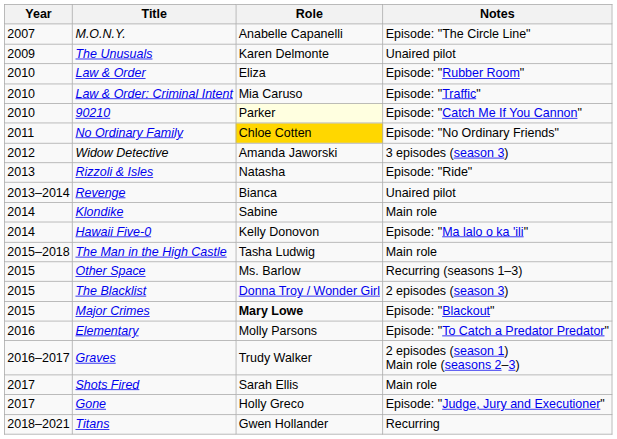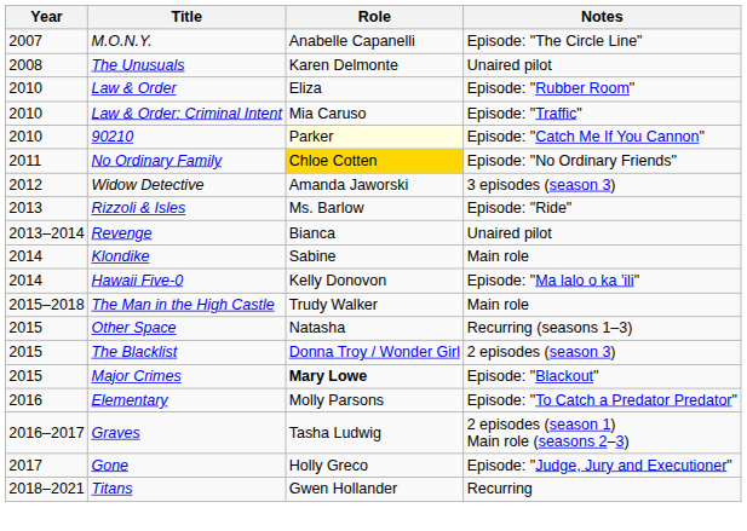The Unusuals | Year: 2009 -> 2008
Rizzoli & Isles | Role: Natasha -> Ms. Barlow
The Man in the High Castle | Role: Tasha Ludwig -> Trudy Walker
Other Space | Role: Ms. Barlow -> Natasha
Graves | Role: Trudy Walker -> Tasha Ludwig
- row: 2017 | Shots Fired | Sarah Ellis | Main role
